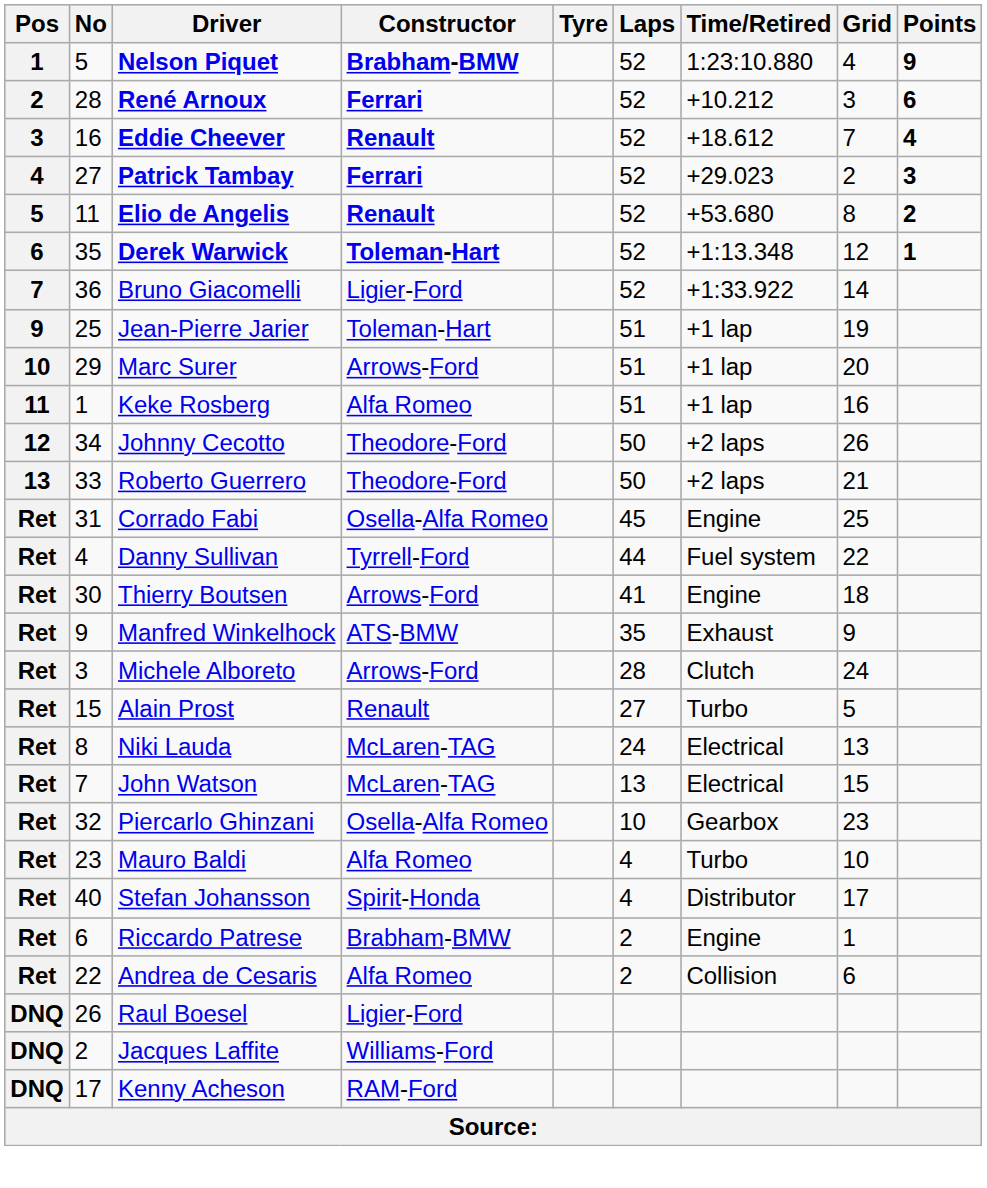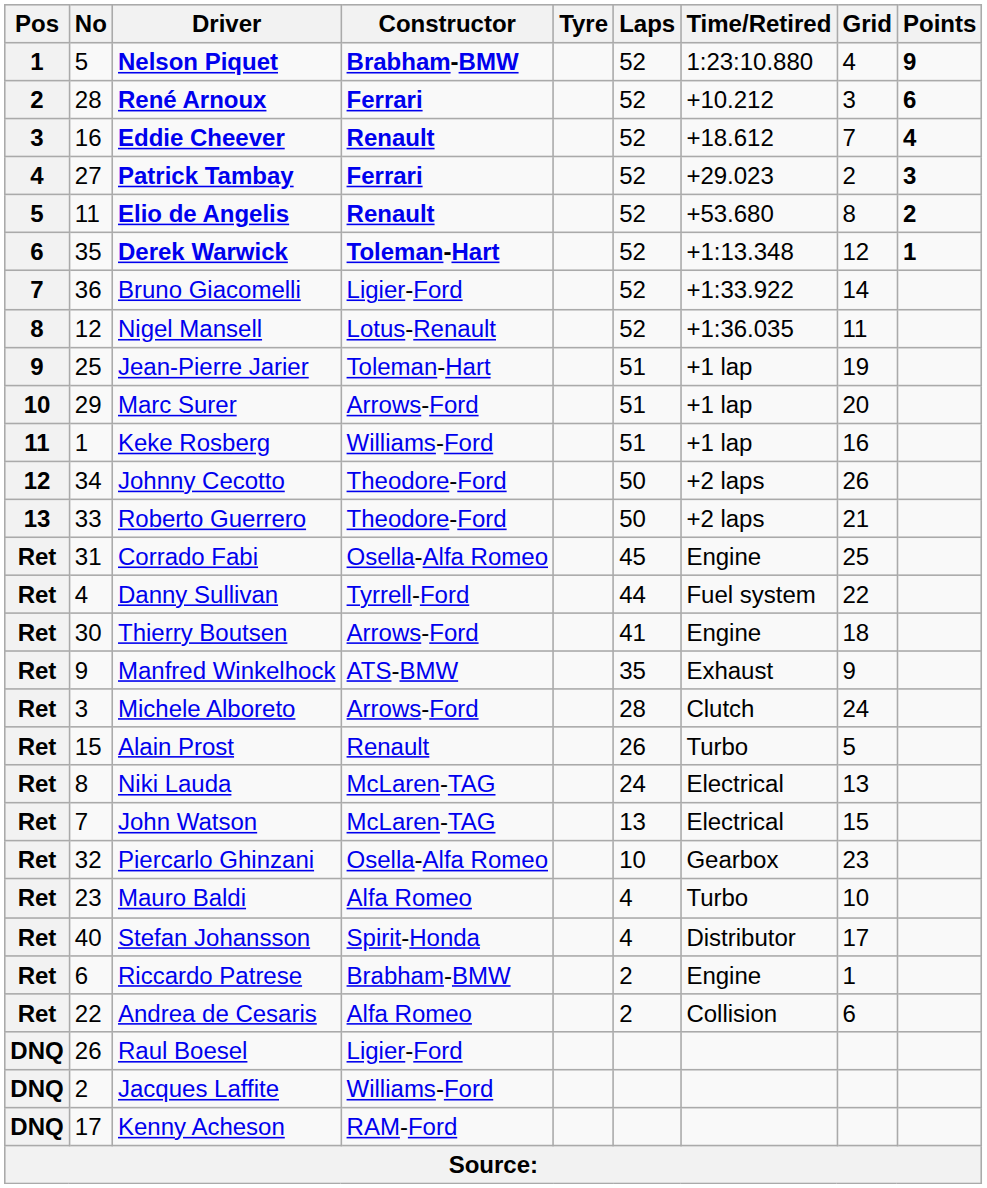+ row: 8 | 12 | Nigel Mansell | Lotus-Renault | 52 | +1:36.035 | 11
Keke Rosberg | Constructor: Alfa Romeo -> Williams-Ford
Alain Prost | Laps: 27 -> 26
